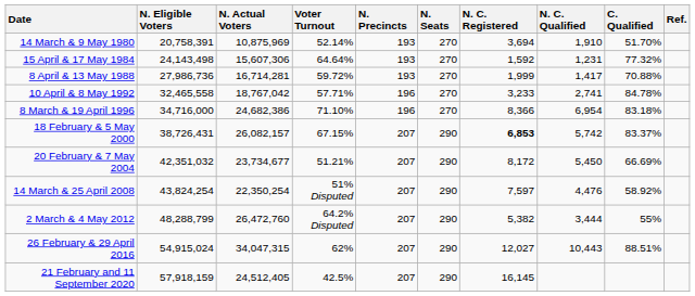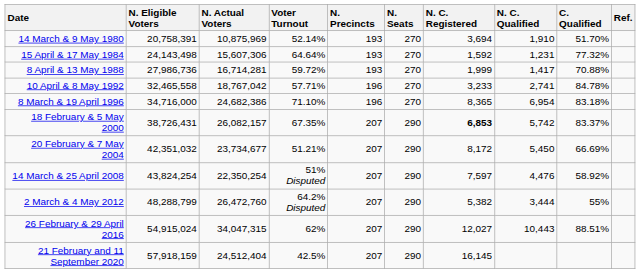8 March & 19 April 1996 | N. C. Registered: 8,366 -> 8,365
18 February & 5 May 2000 | Voter Turnout: 67.15% -> 67.35%
21 February and 11 September 2020 | N. Actual Voters: 24,512,405 -> 24,512,404
